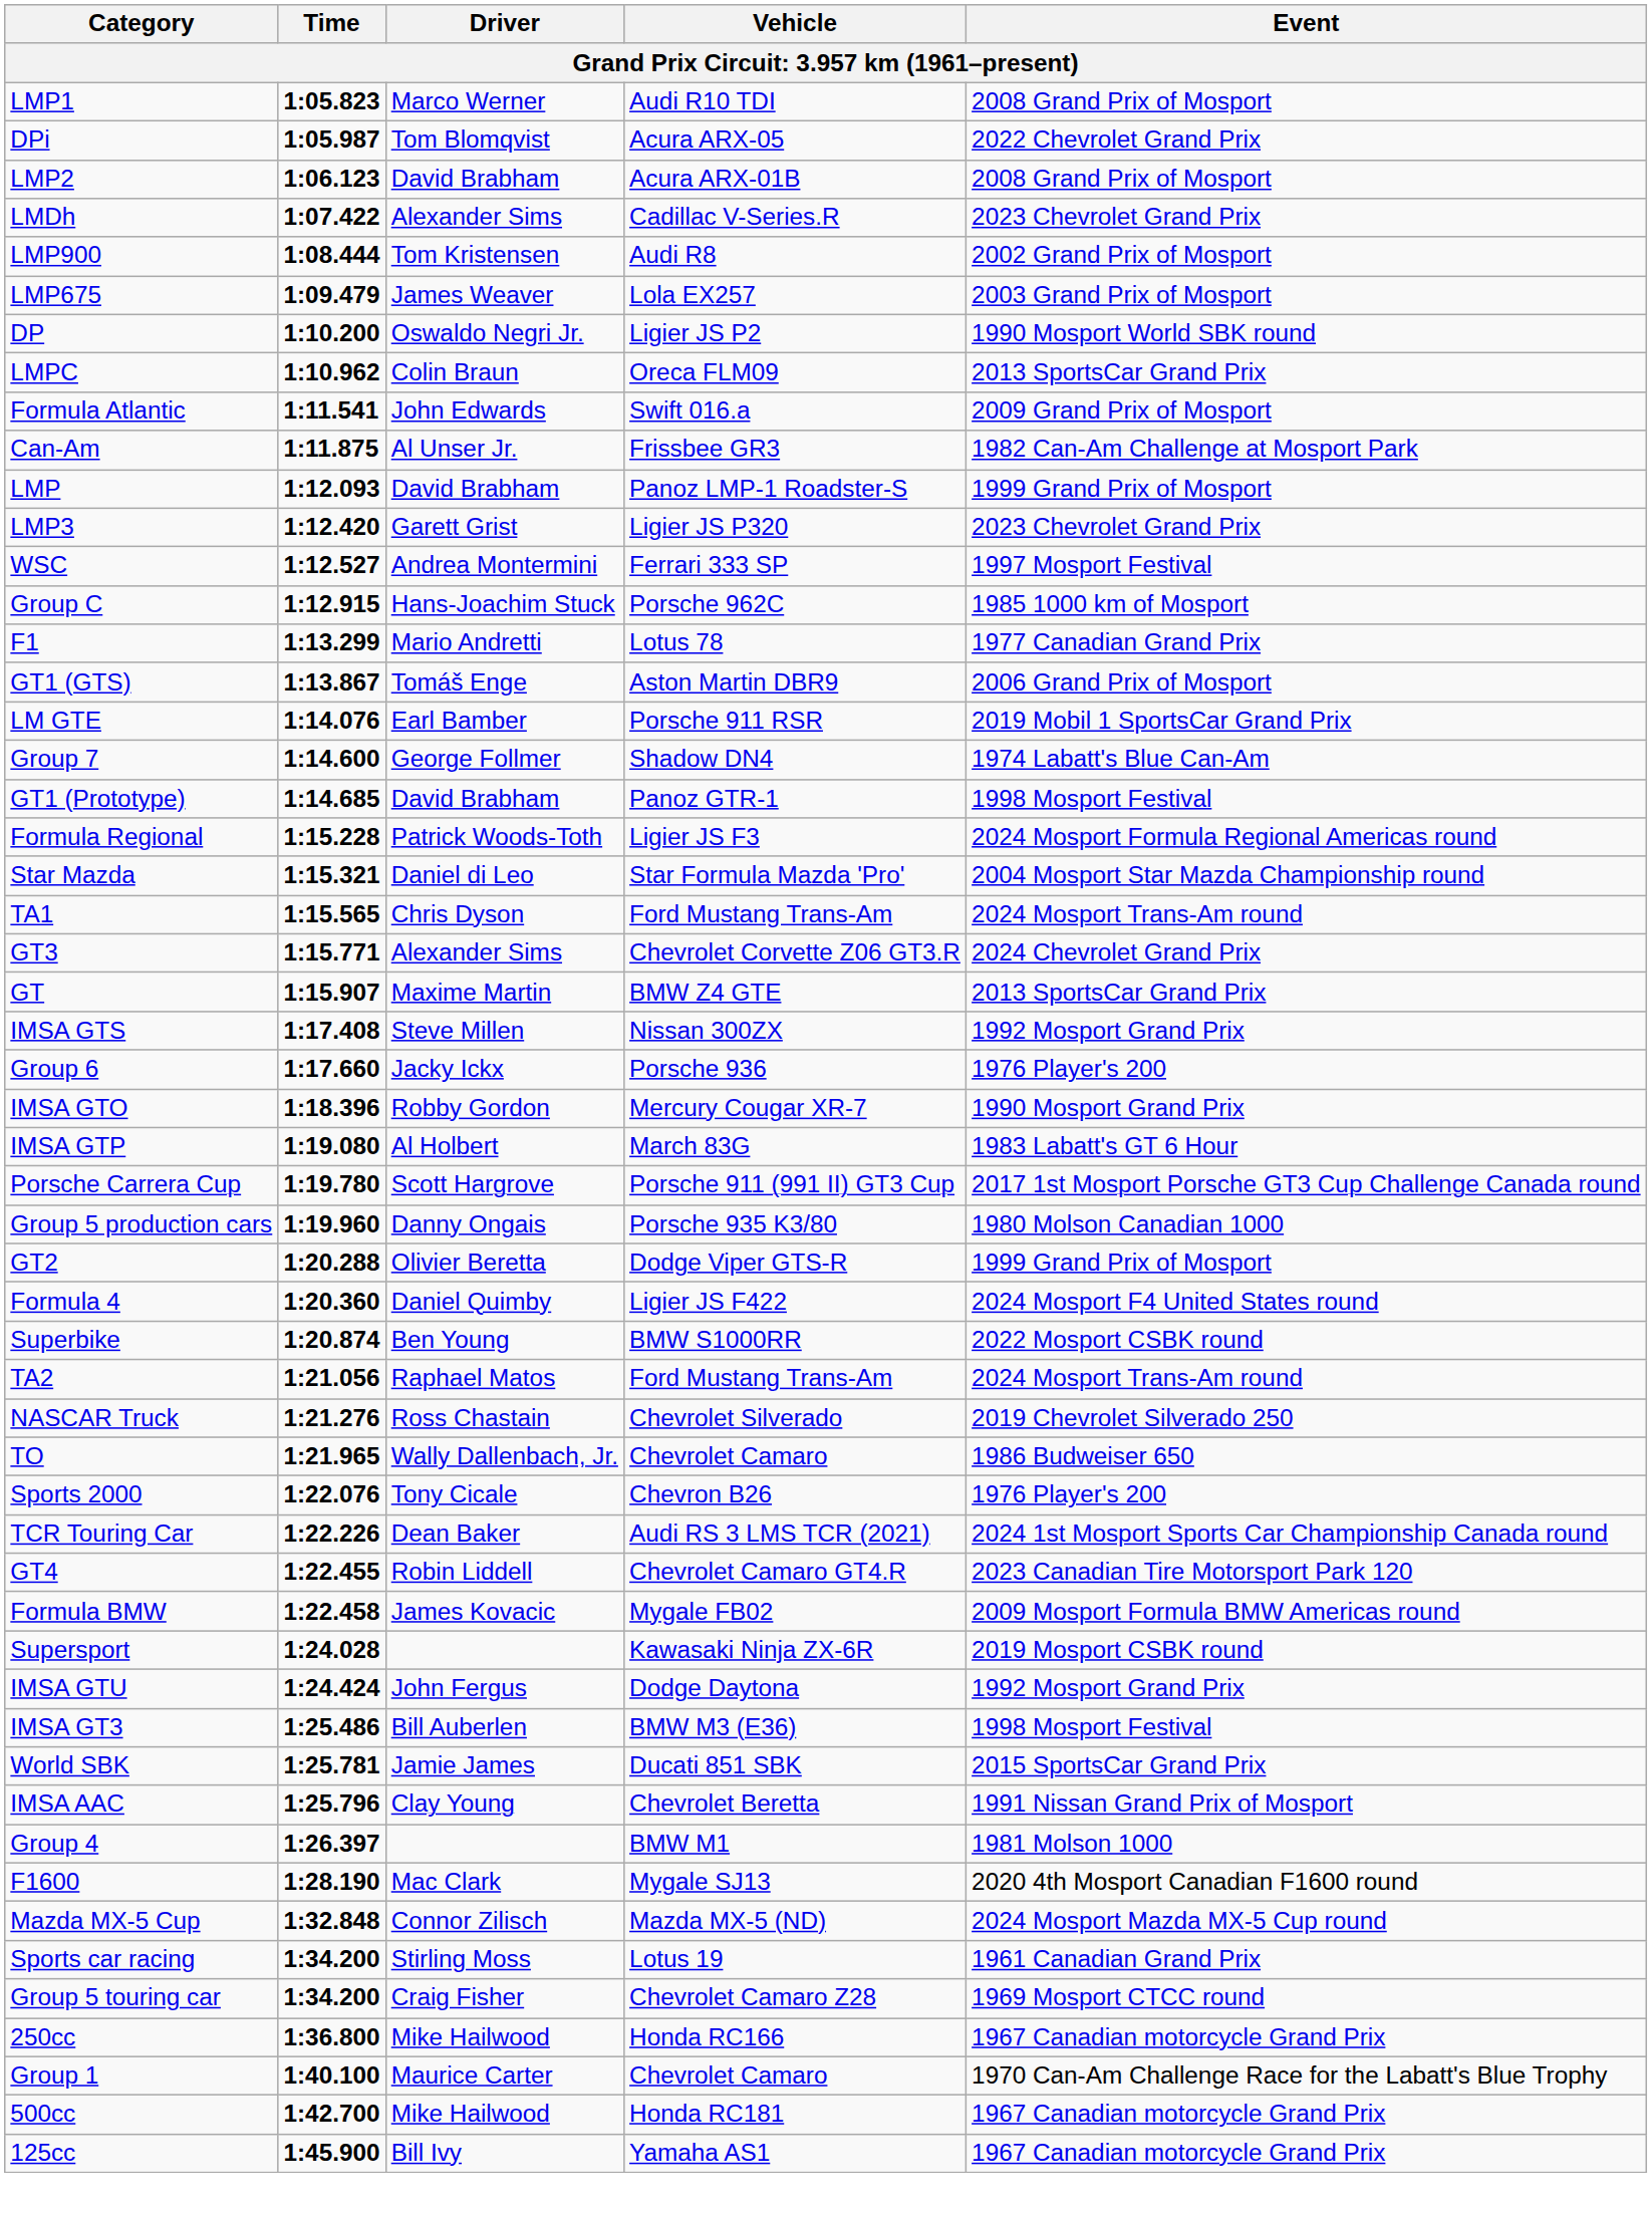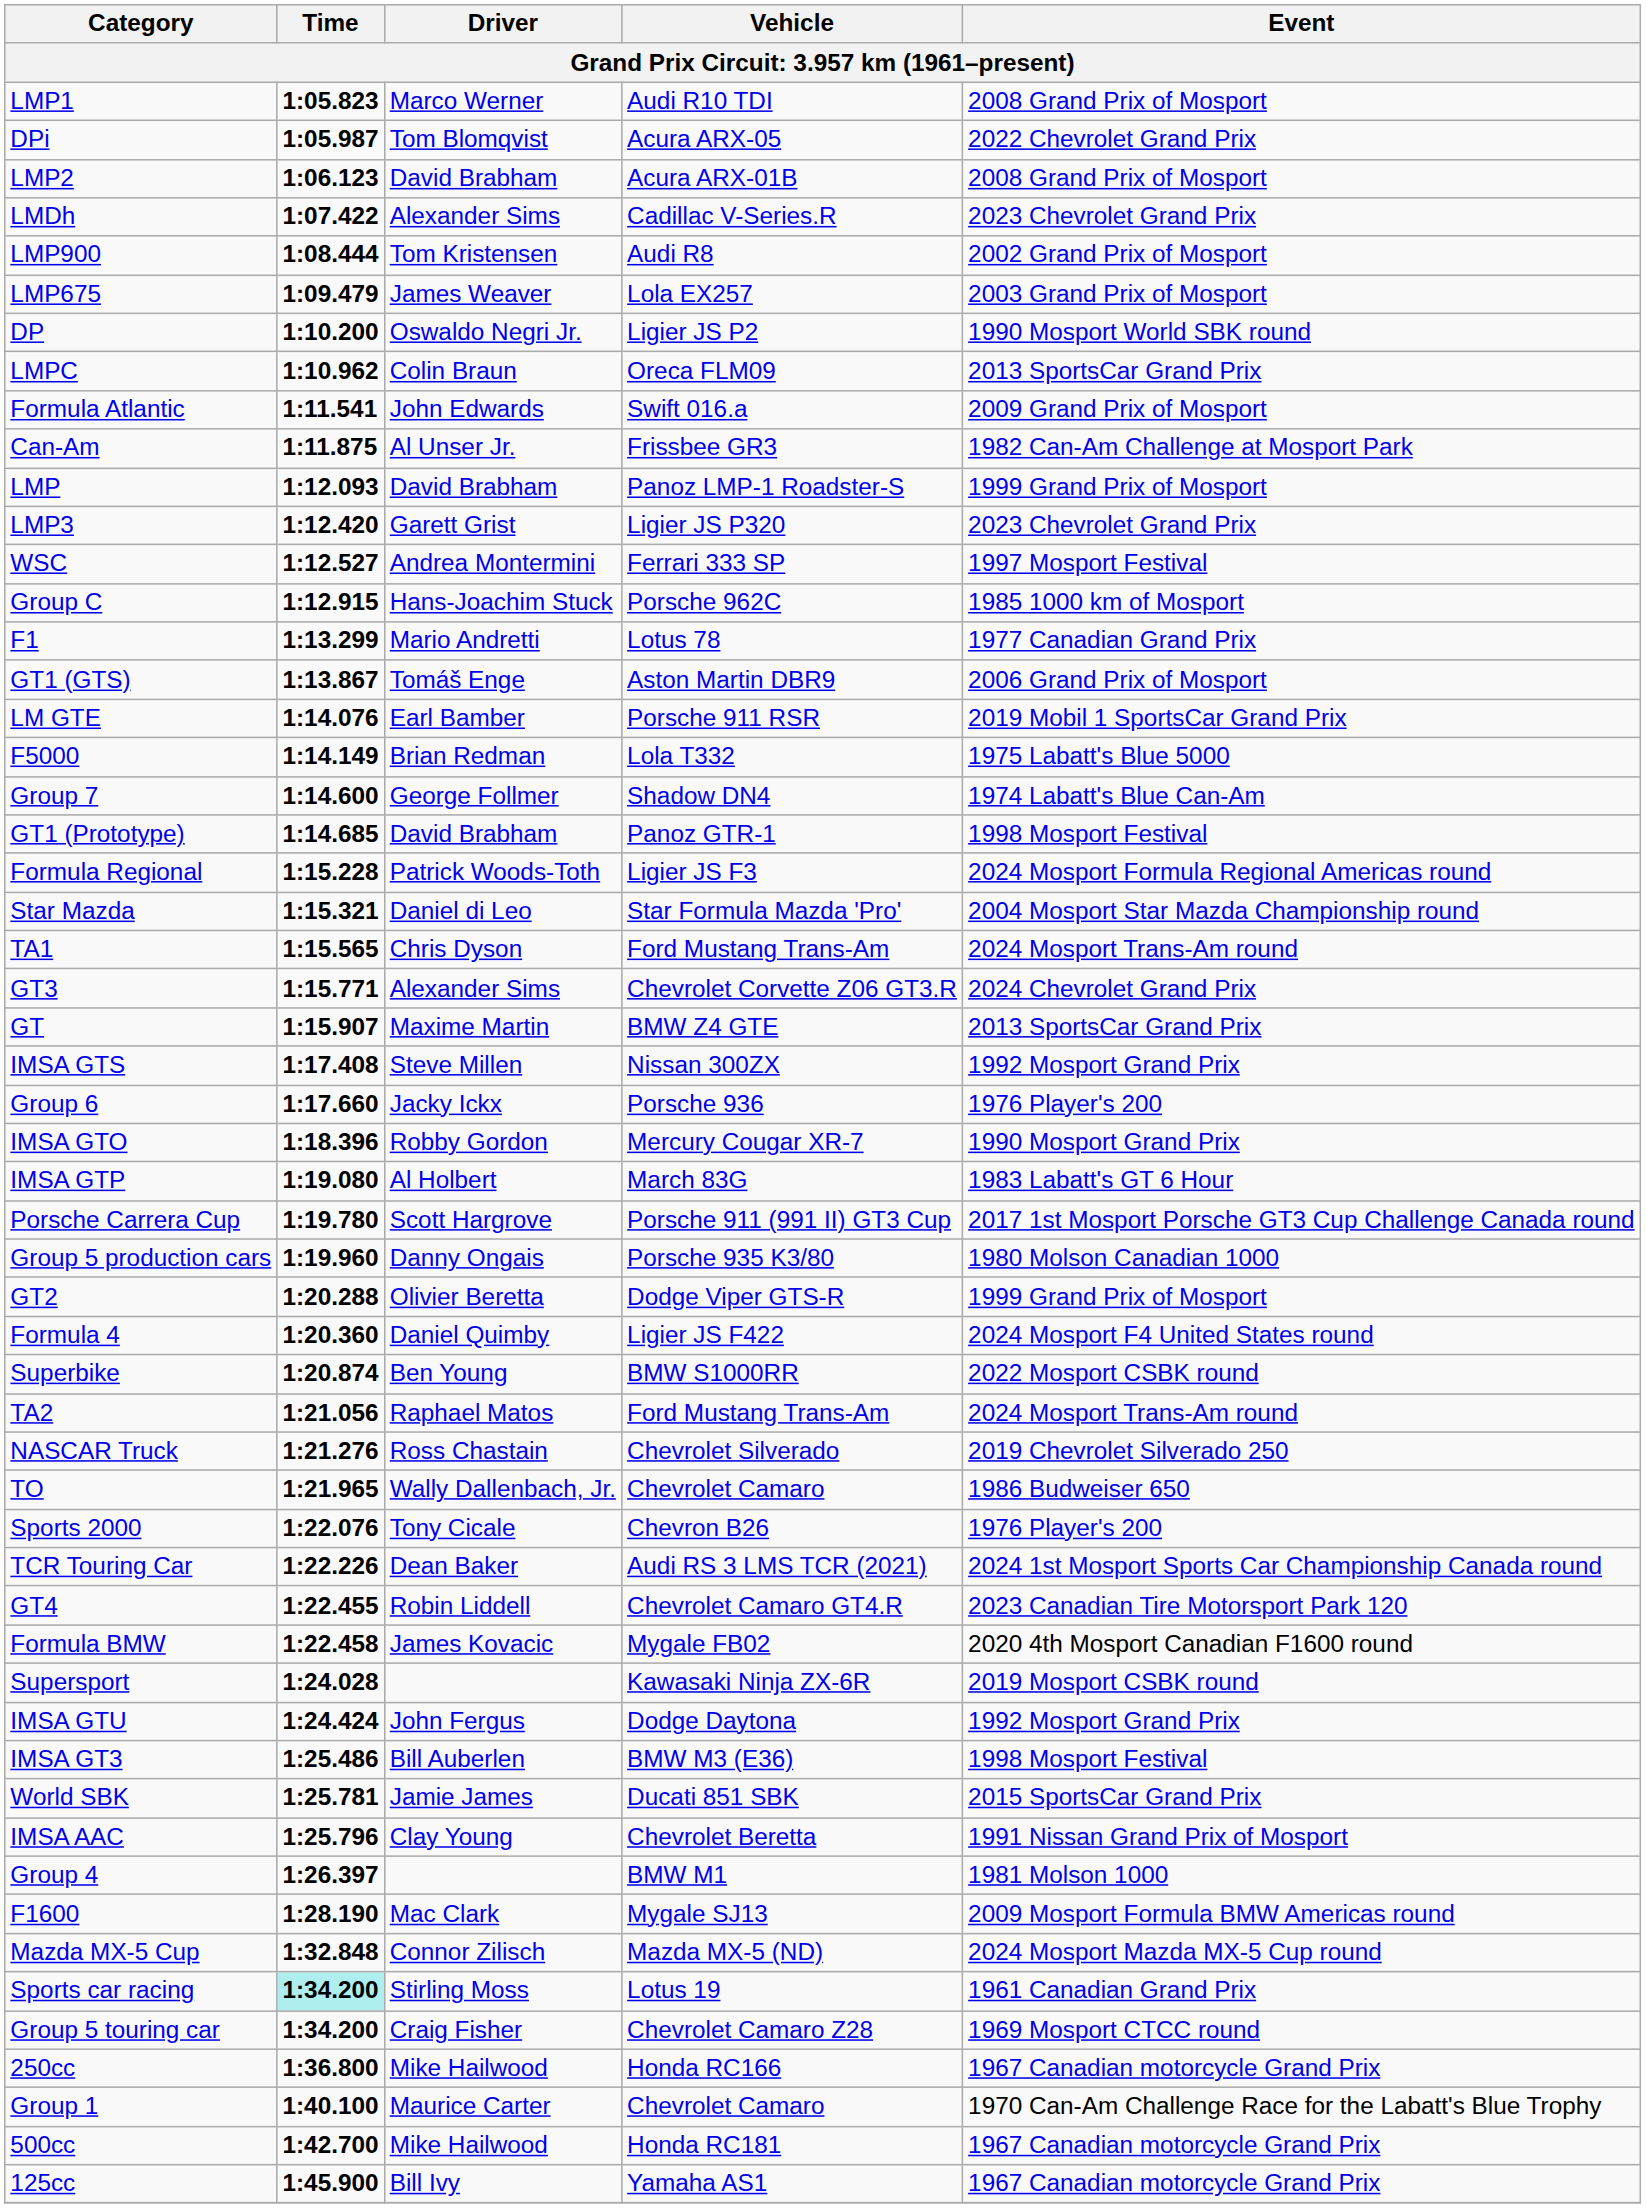+ row: F5000 | 1:14.149 | Brian Redman | Lola T332 | 1975 Labatt's Blue 5000
Formula BMW | Event: 2009 Mosport Formula BMW Americas round -> 2020 4th Mosport Canadian F1600 round
F1600 | Event: 2020 4th Mosport Canadian F1600 round -> 2009 Mosport Formula BMW Americas round
Sports car racing | Time: no background -> paleturquoise background
